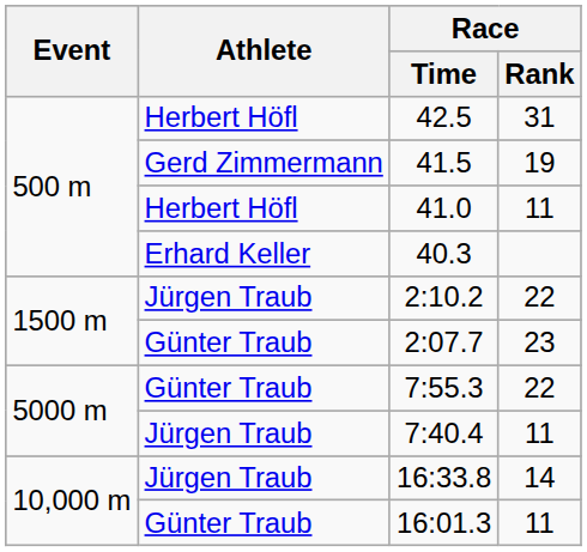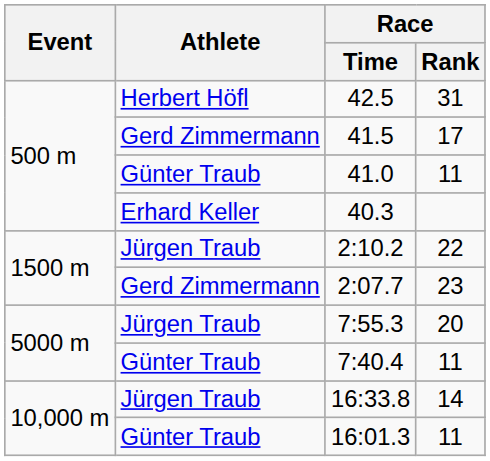41.5 | Race / Rank: 19 -> 17
41.0 | Athlete: Herbert Höfl -> Günter Traub
2:07.7 | Athlete: Günter Traub -> Gerd Zimmermann
7:55.3 | Athlete: Günter Traub -> Jürgen Traub
7:55.3 | Race / Rank: 22 -> 20
7:40.4 | Athlete: Jürgen Traub -> Günter Traub
